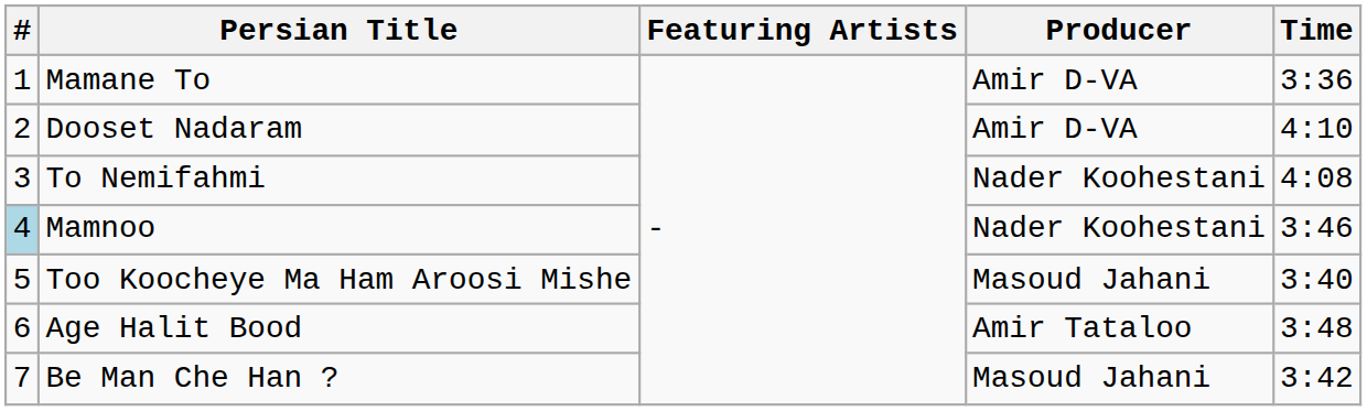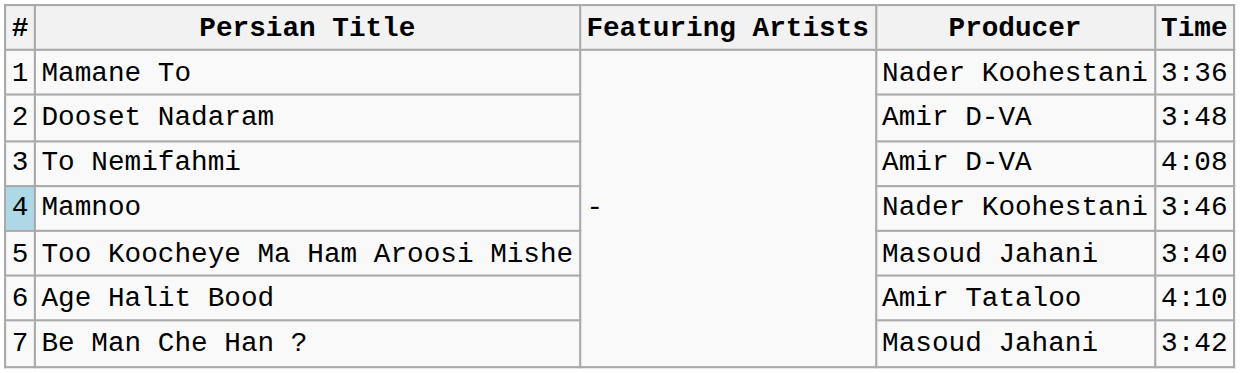Mamane To | Producer: Amir D-VA -> Nader Koohestani
Dooset Nadaram | Time: 4:10 -> 3:48
To Nemifahmi | Producer: Nader Koohestani -> Amir D-VA
Age Halit Bood | Time: 3:48 -> 4:10
